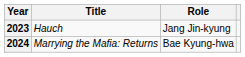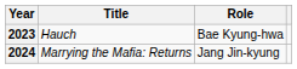2023 | Role: Jang Jin-kyung -> Bae Kyung-hwa
2024 | Role: Bae Kyung-hwa -> Jang Jin-kyung
